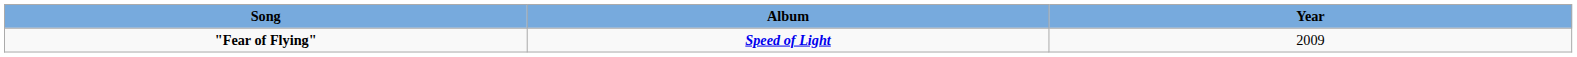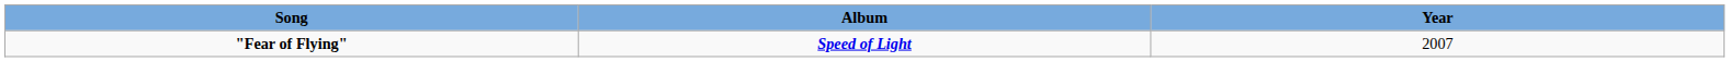"Fear of Flying" | Year: 2009 -> 2007
